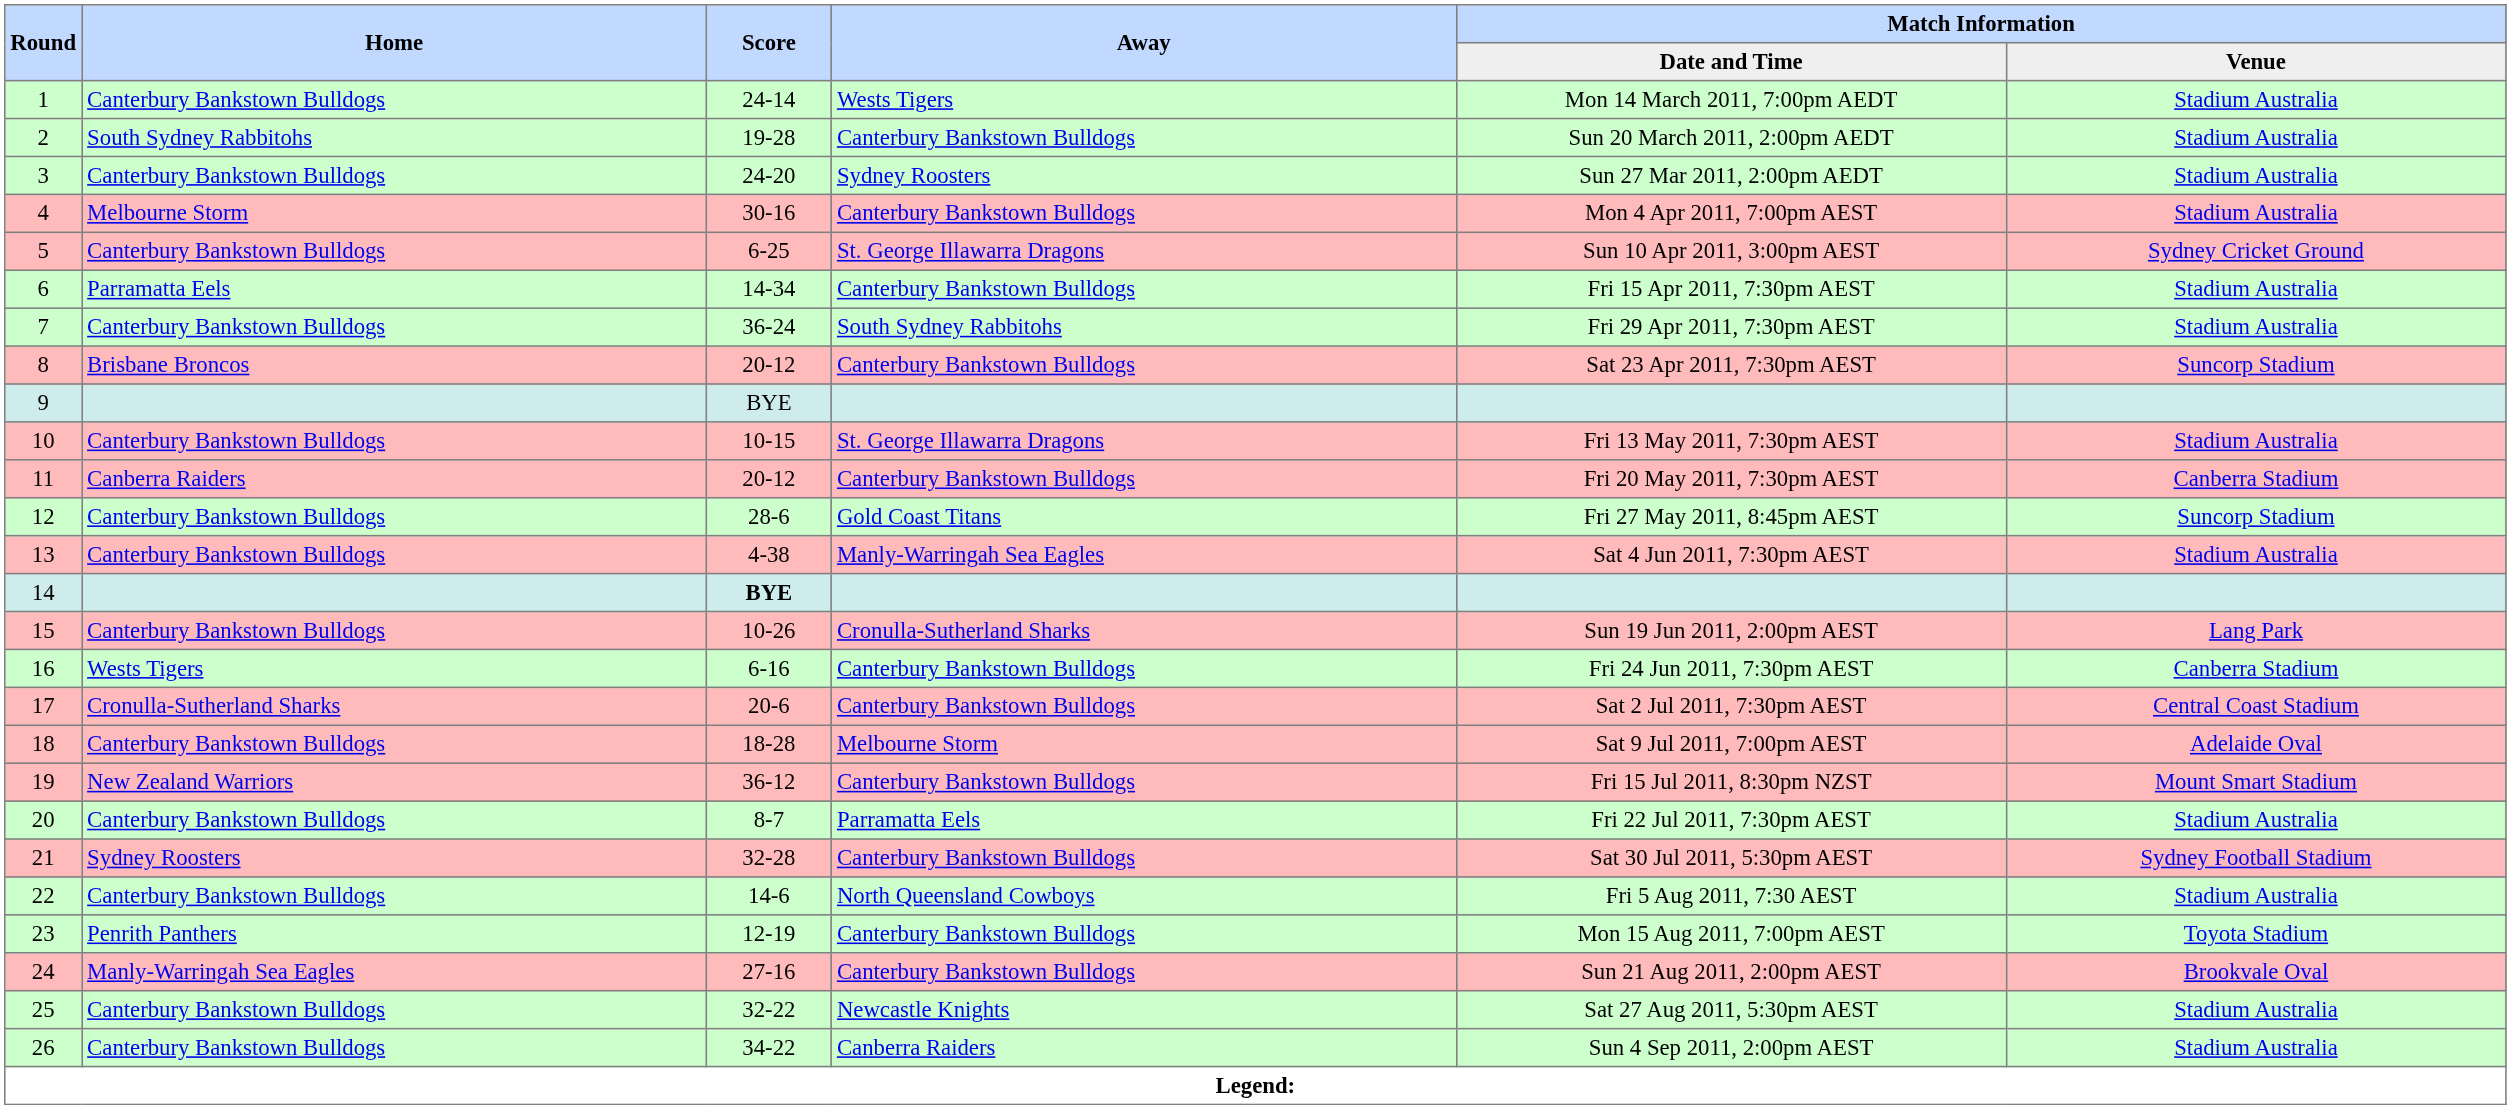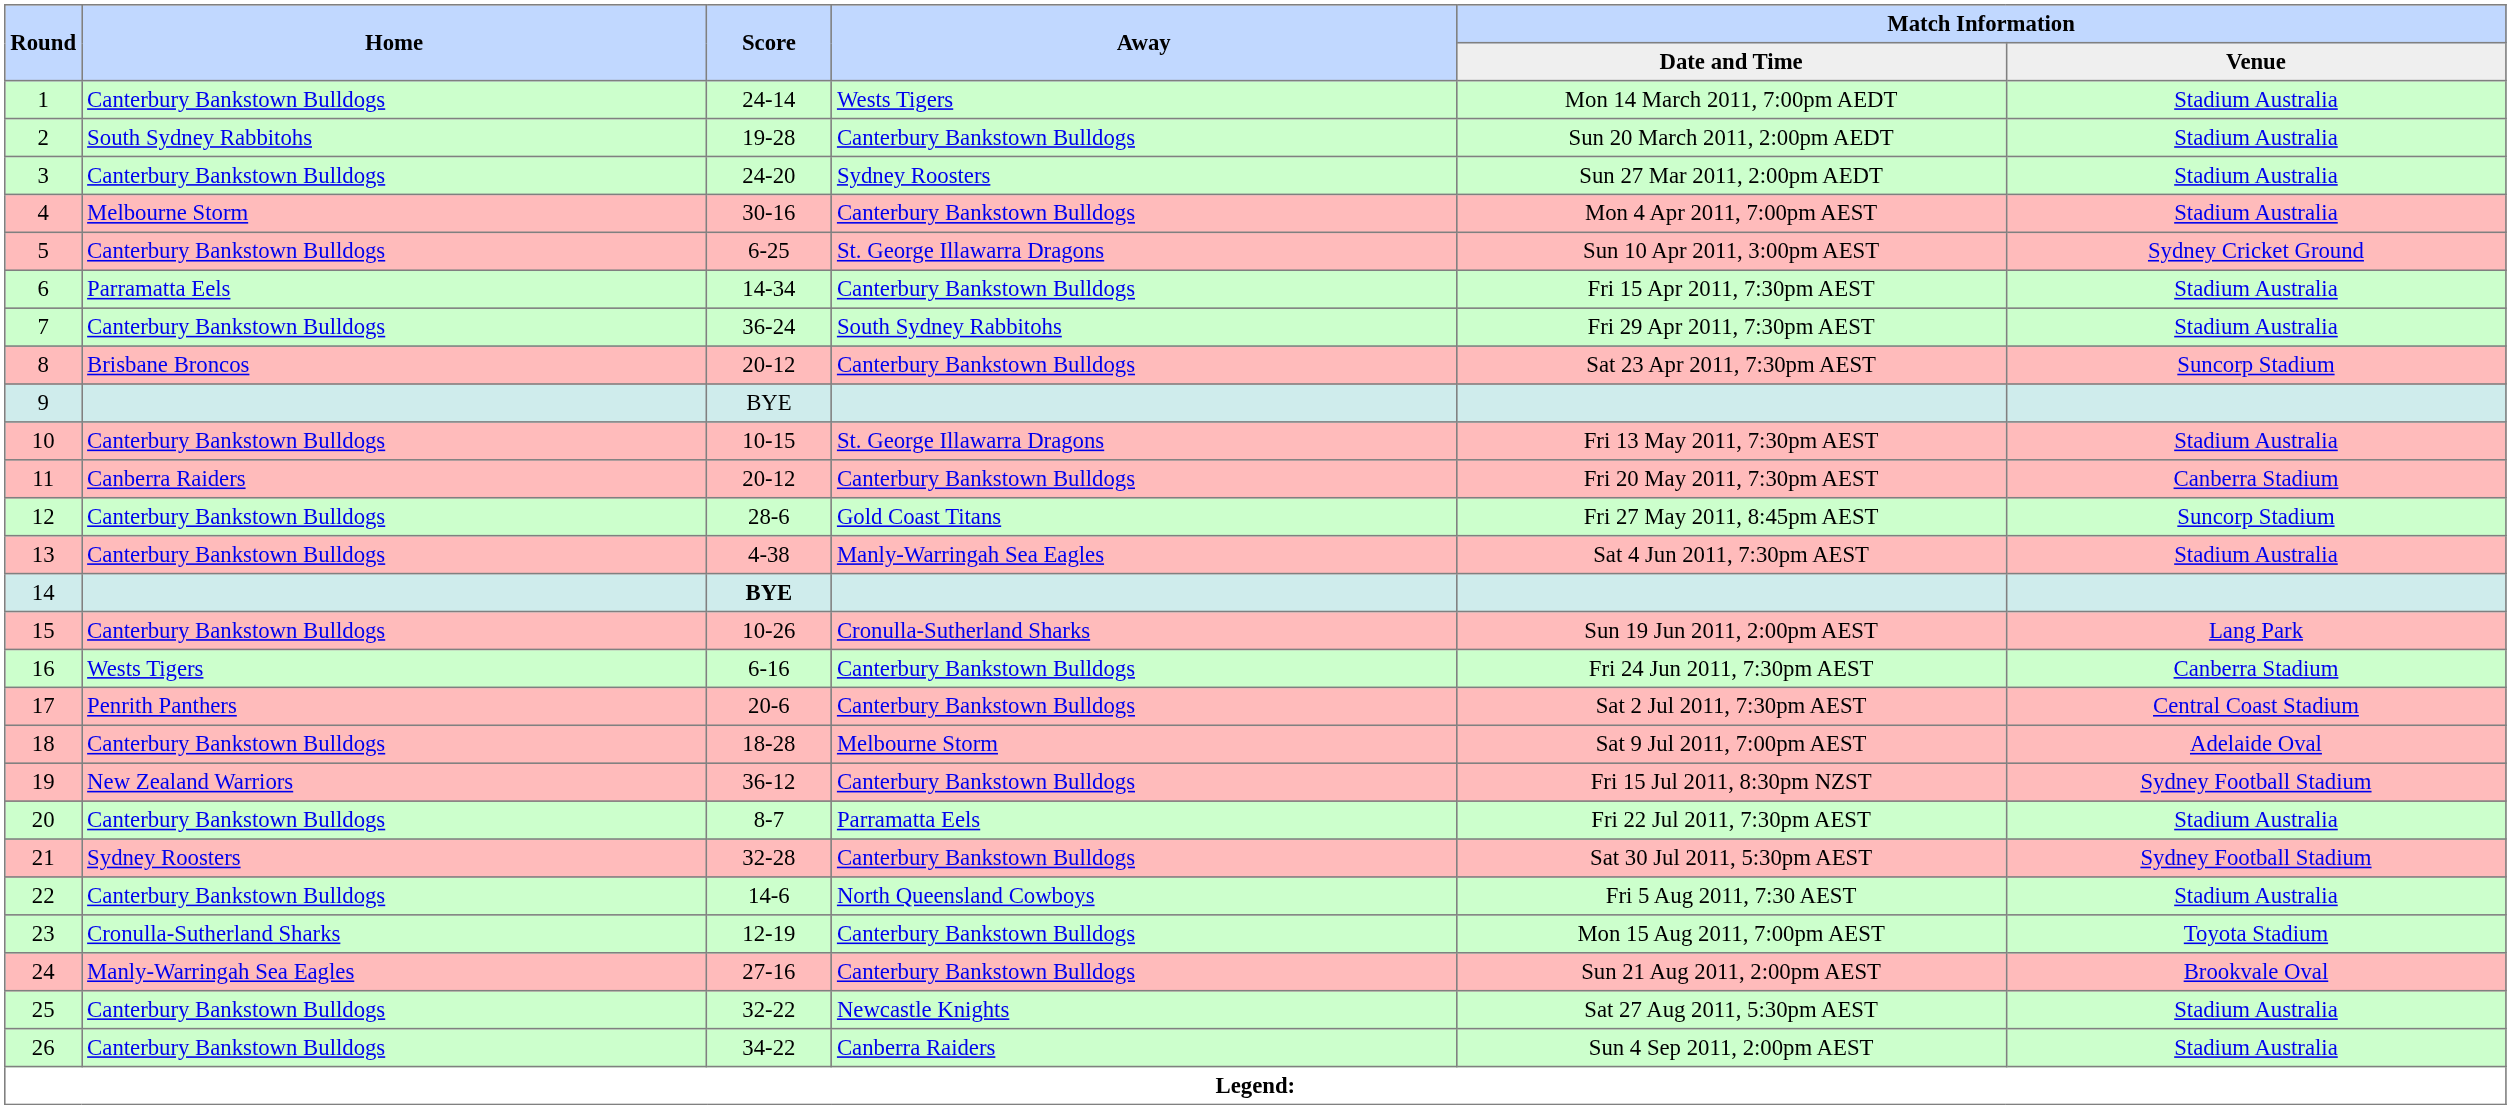17 | Home: Cronulla-Sutherland Sharks -> Penrith Panthers
19 | Match Information / Venue: Mount Smart Stadium -> Sydney Football Stadium
23 | Home: Penrith Panthers -> Cronulla-Sutherland Sharks
